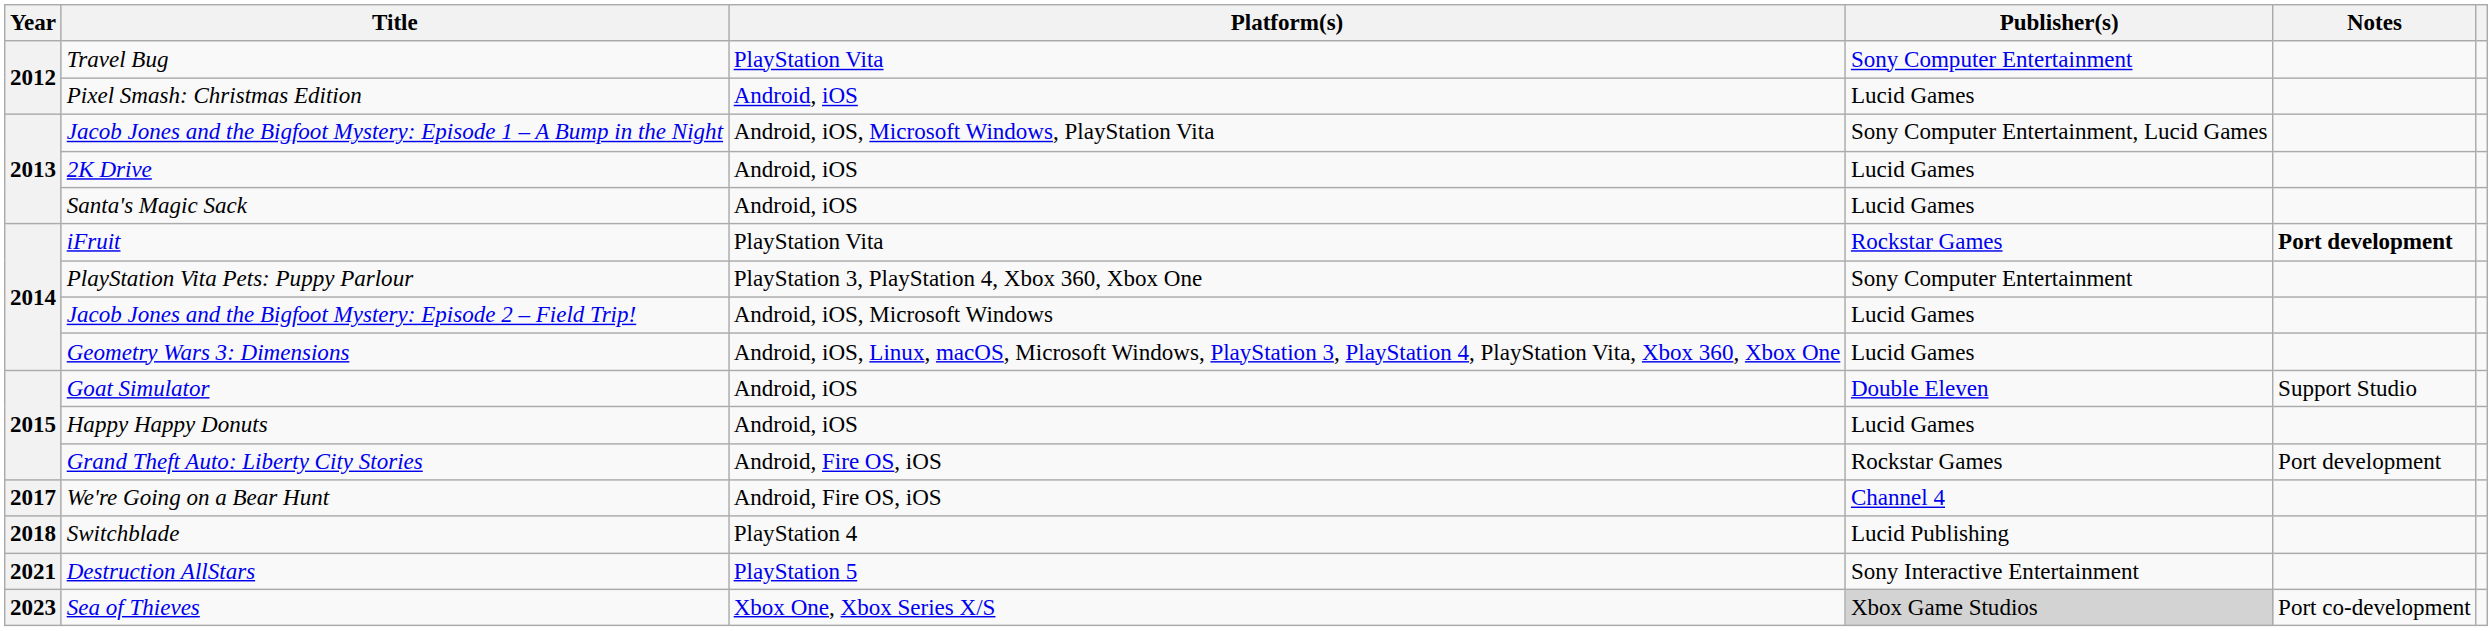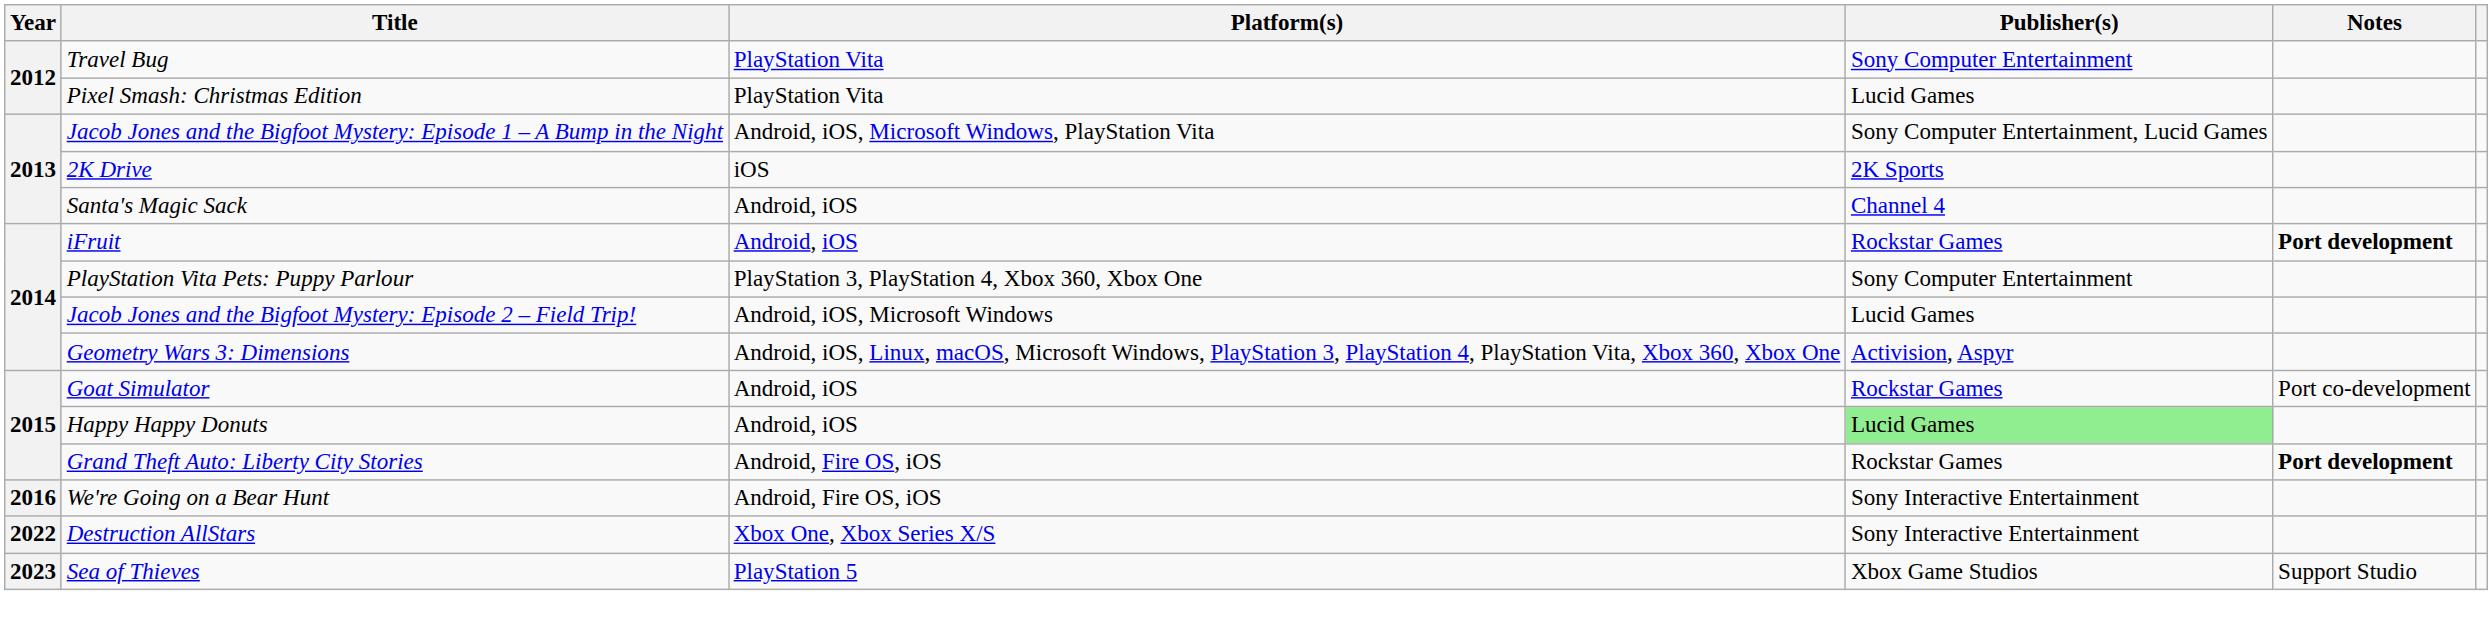Pixel Smash: Christmas Edition | Platform(s): Android, iOS -> PlayStation Vita
2K Drive | Platform(s): Android, iOS -> iOS
2K Drive | Publisher(s): Lucid Games -> 2K Sports
Santa's Magic Sack | Publisher(s): Lucid Games -> Channel 4
iFruit | Platform(s): PlayStation Vita -> Android, iOS
Geometry Wars 3: Dimensions | Publisher(s): Lucid Games -> Activision, Aspyr
Goat Simulator | Publisher(s): Double Eleven -> Rockstar Games
Goat Simulator | Notes: Support Studio -> Port co-development
Happy Happy Donuts | Publisher(s): no background -> lightgreen background
Grand Theft Auto: Liberty City Stories | Notes: normal -> bold
We're Going on a Bear Hunt | Year: 2017 -> 2016
We're Going on a Bear Hunt | Publisher(s): Channel 4 -> Sony Interactive Entertainment
- row: 2018 | Switchblade | PlayStation 4 | Lucid Publishing
Destruction AllStars | Year: 2021 -> 2022
Destruction AllStars | Platform(s): PlayStation 5 -> Xbox One, Xbox Series X/S
Sea of Thieves | Platform(s): Xbox One, Xbox Series X/S -> PlayStation 5
Sea of Thieves | Publisher(s): lightgrey background -> no background
Sea of Thieves | Notes: Port co-development -> Support Studio
